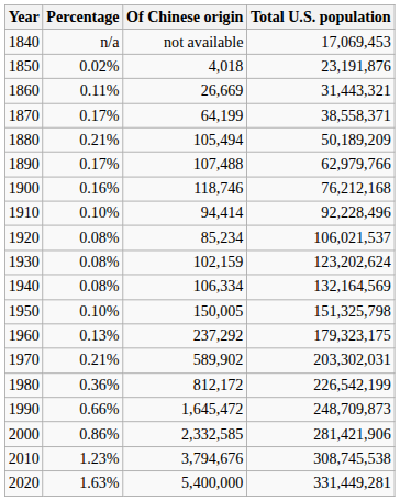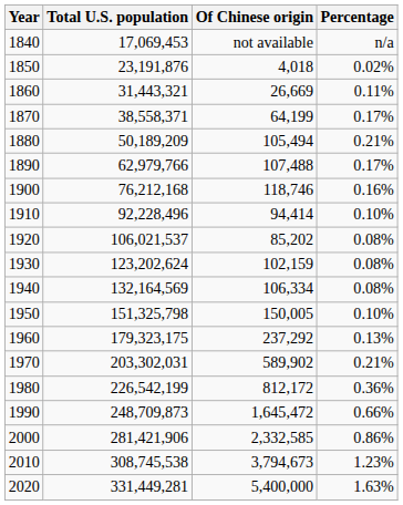columns swapped: Total U.S. population <-> Percentage
1920 | Of Chinese origin: 85,234 -> 85,202
2010 | Of Chinese origin: 3,794,676 -> 3,794,673
